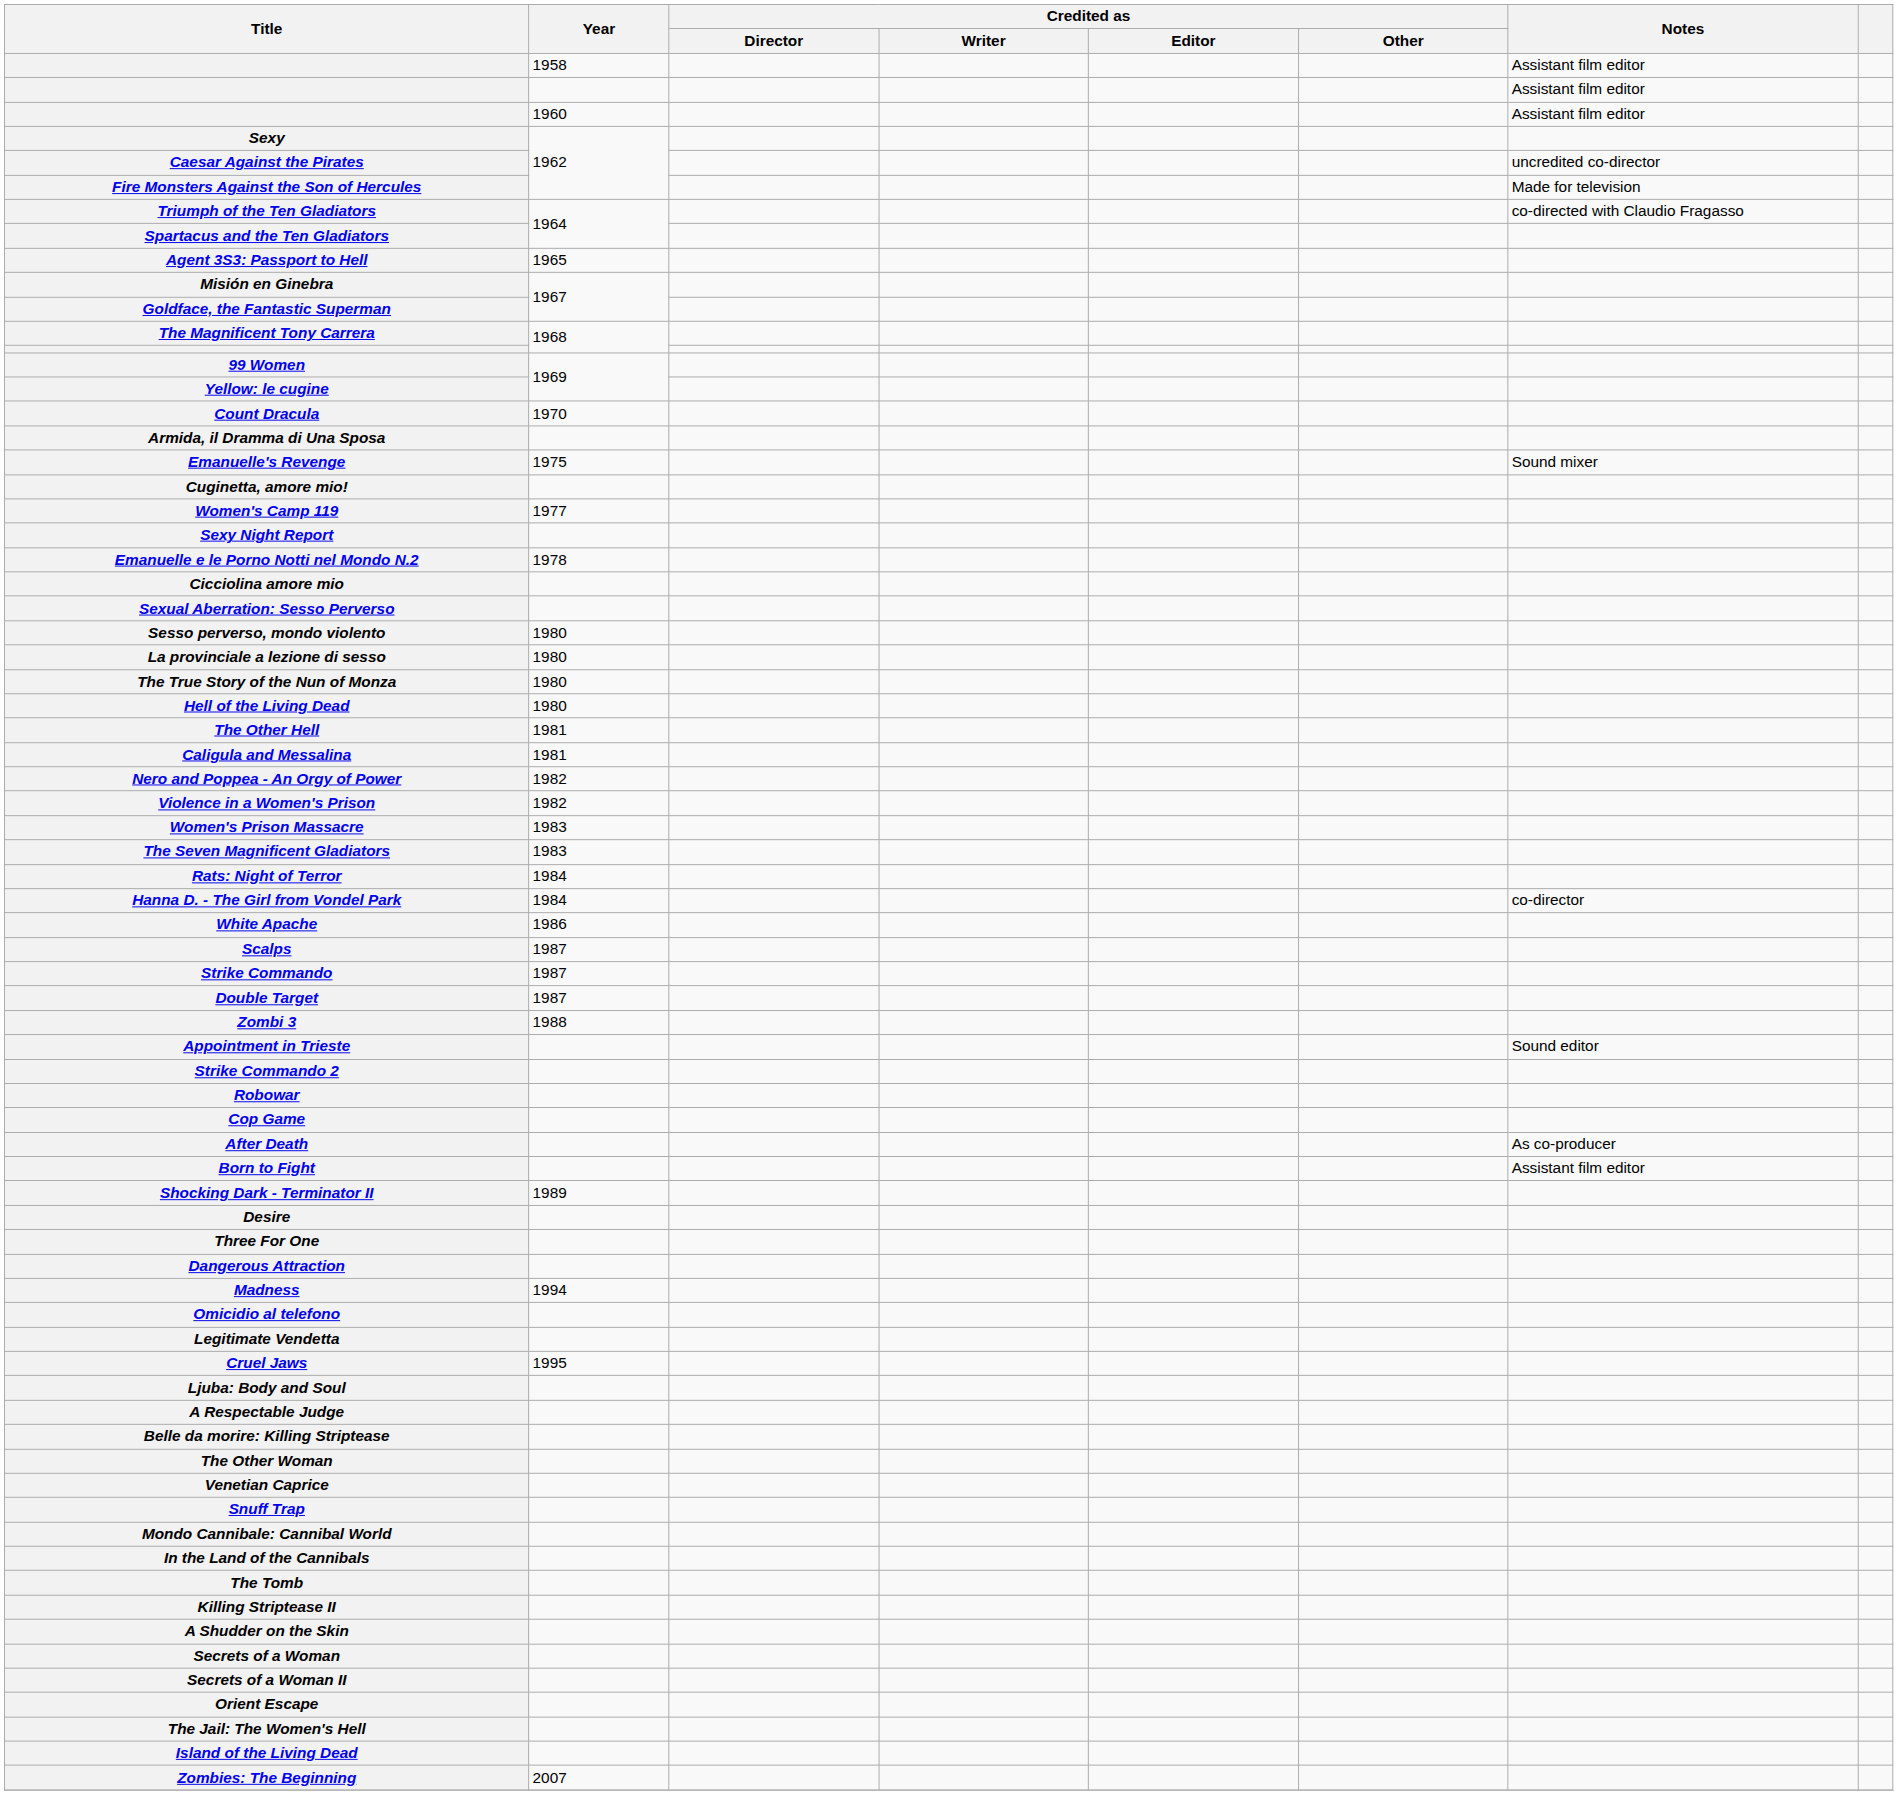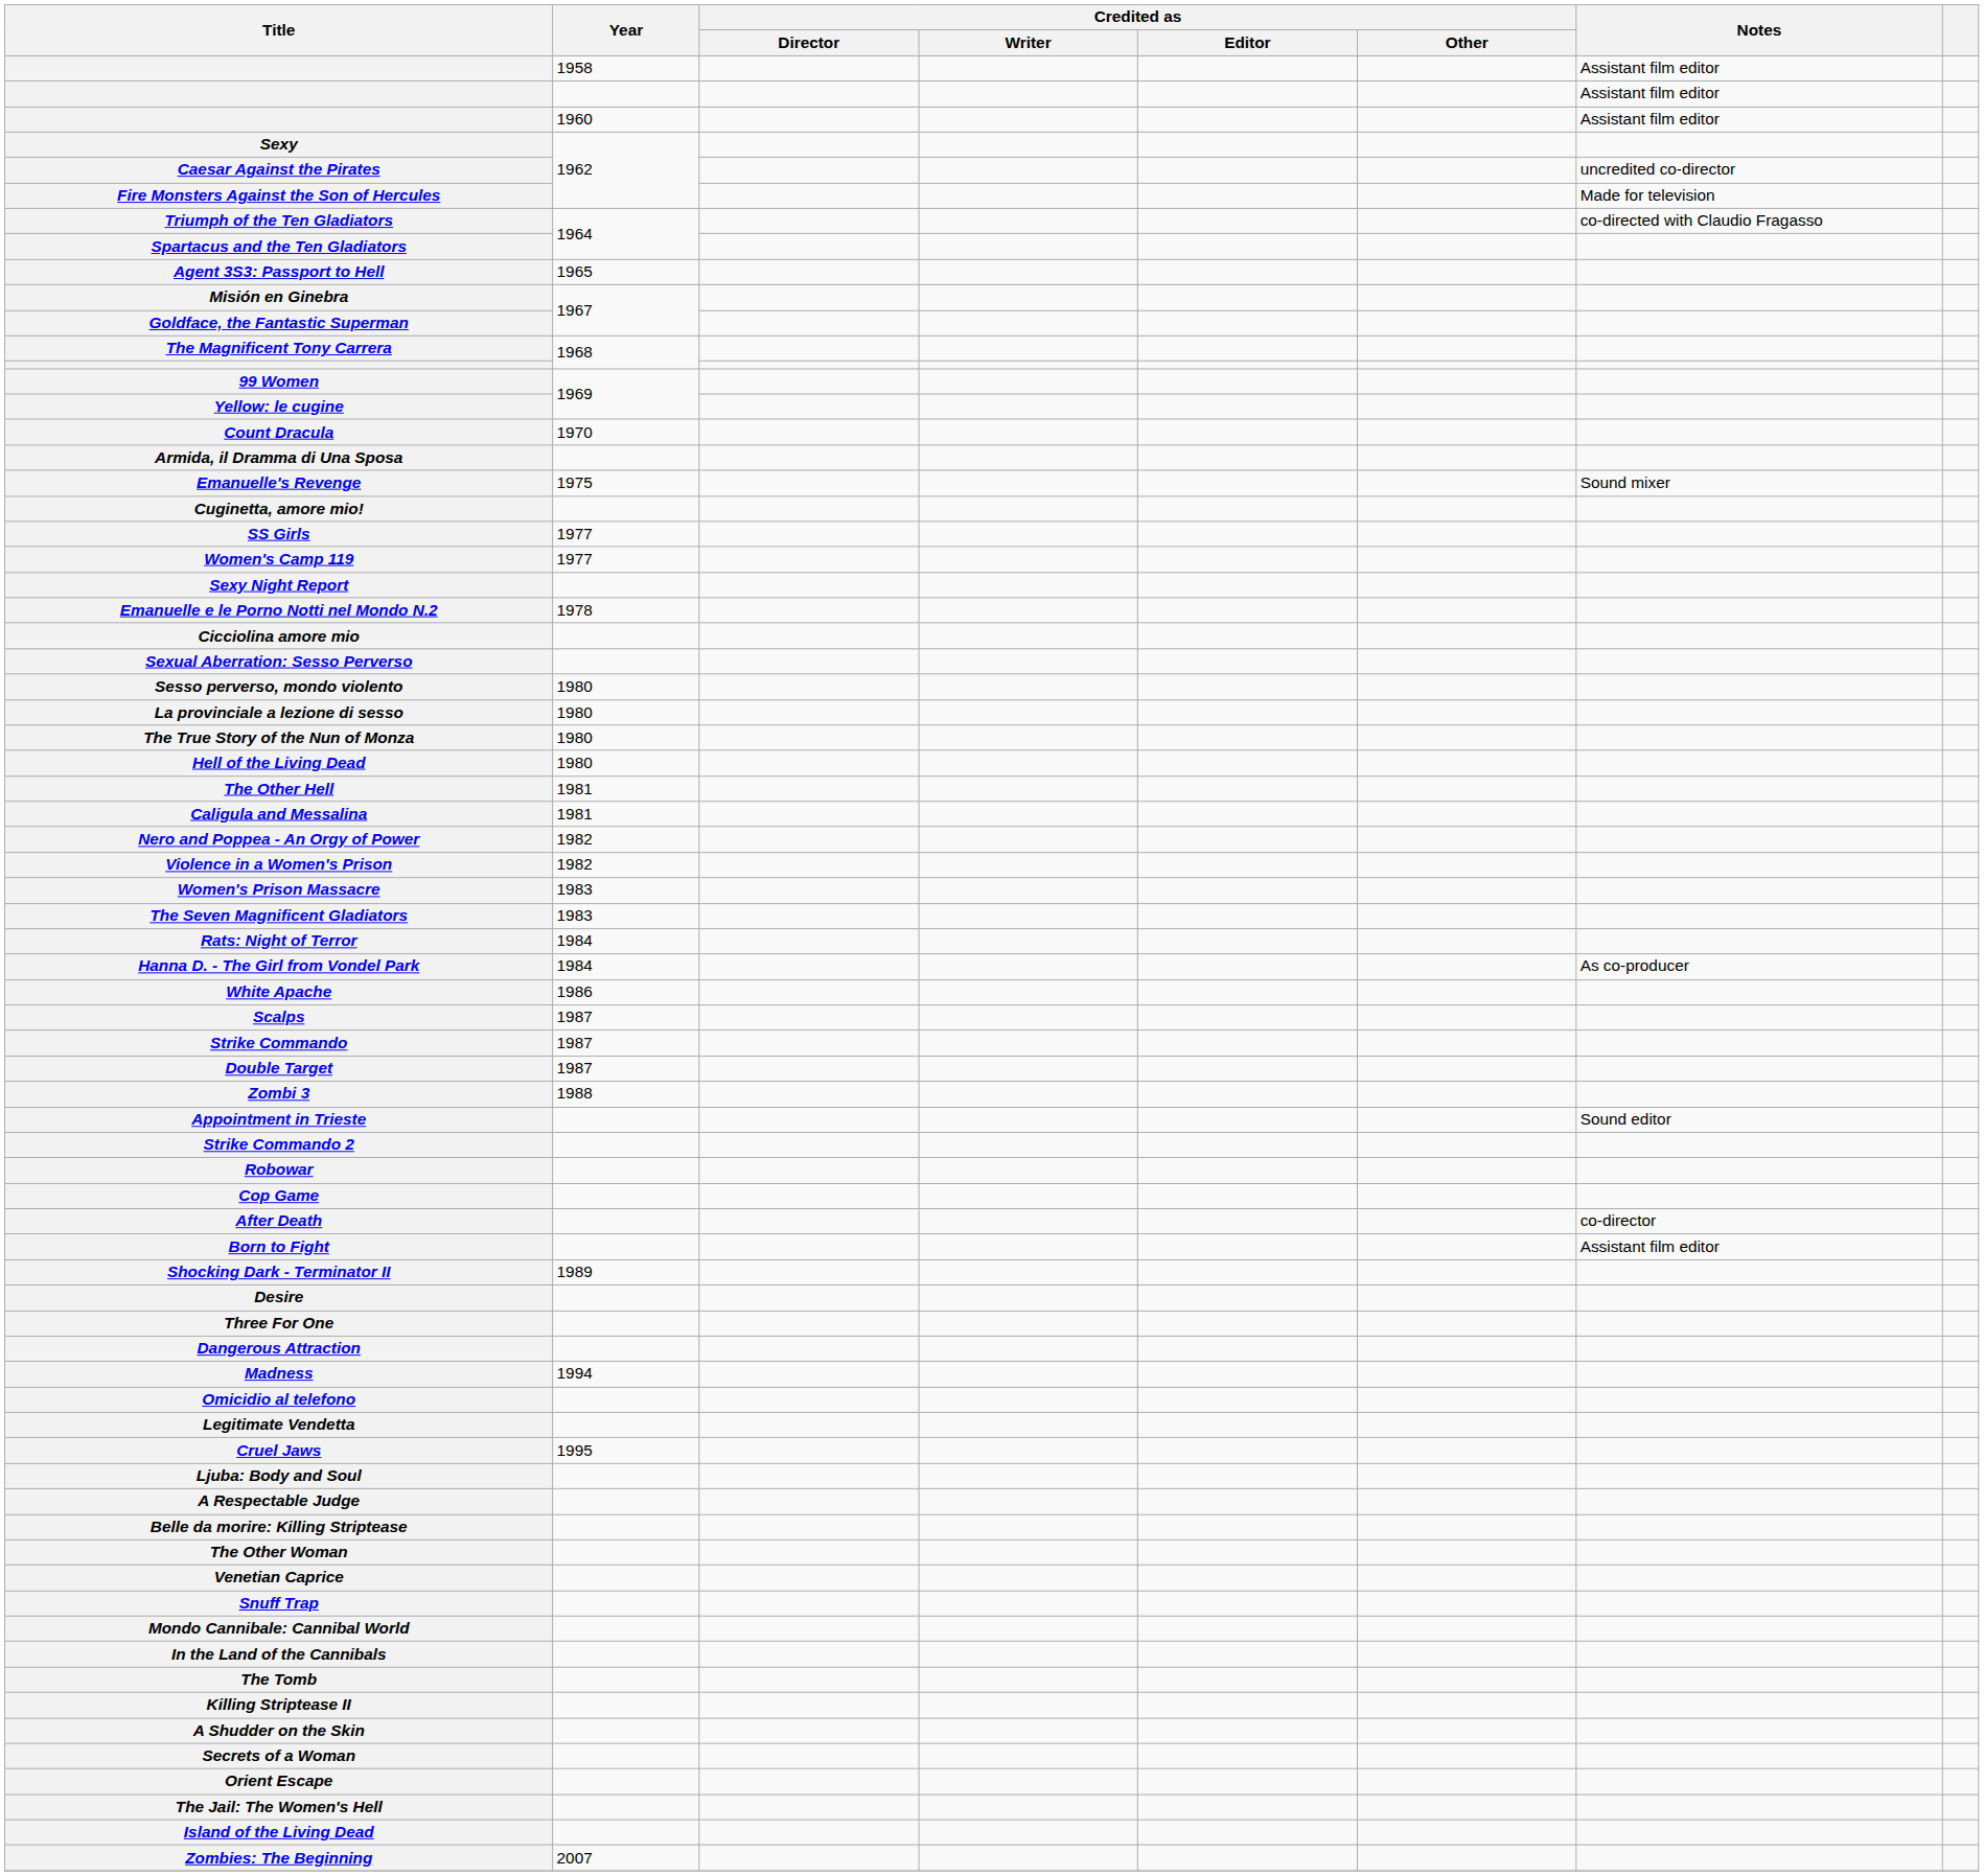+ row: SS Girls | 1977
Hanna D. - The Girl from Vondel Park | Notes: co-director -> As co-producer
After Death | Notes: As co-producer -> co-director
- row: Secrets of a Woman II
